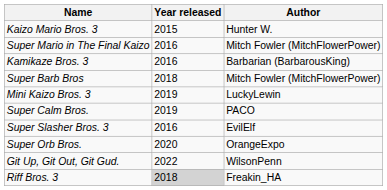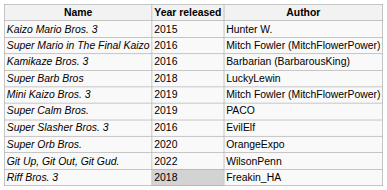Super Barb Bros | Author: Mitch Fowler (MitchFlowerPower) -> LuckyLewin
Mini Kaizo Bros. 3 | Author: LuckyLewin -> Mitch Fowler (MitchFlowerPower)
